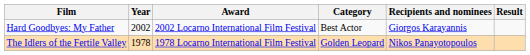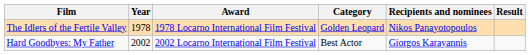rows swapped: The Idlers of the Fertile Valley <-> Hard Goodbyes: My Father
